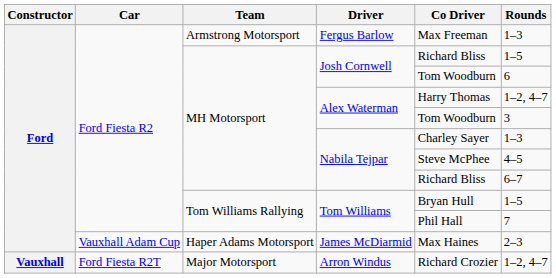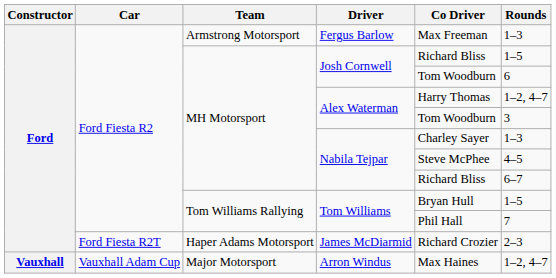James McDiarmid | Car: Vauxhall Adam Cup -> Ford Fiesta R2T
James McDiarmid | Co Driver: Max Haines -> Richard Crozier
Arron Windus | Car: Ford Fiesta R2T -> Vauxhall Adam Cup
Arron Windus | Co Driver: Richard Crozier -> Max Haines
